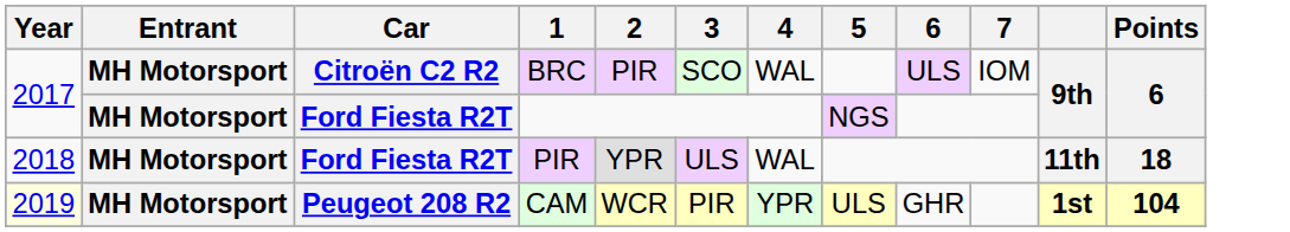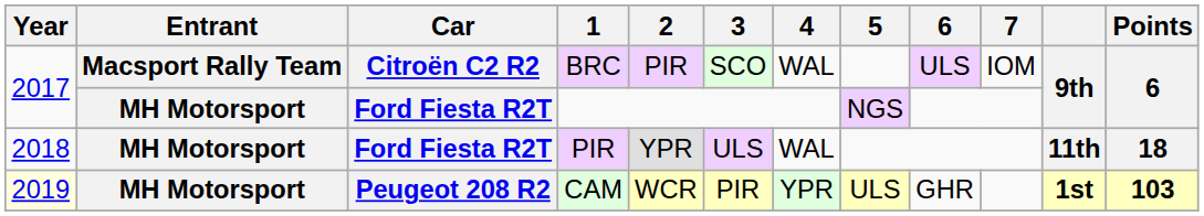BRC | Entrant: MH Motorsport -> Macsport Rally Team
CAM | Points: 104 -> 103
